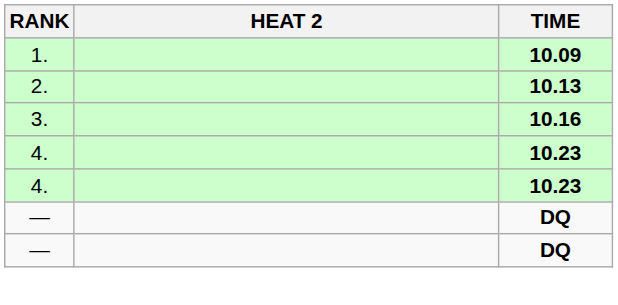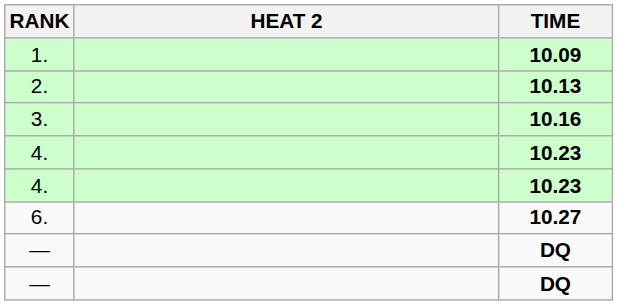+ row: 6. | 10.27
